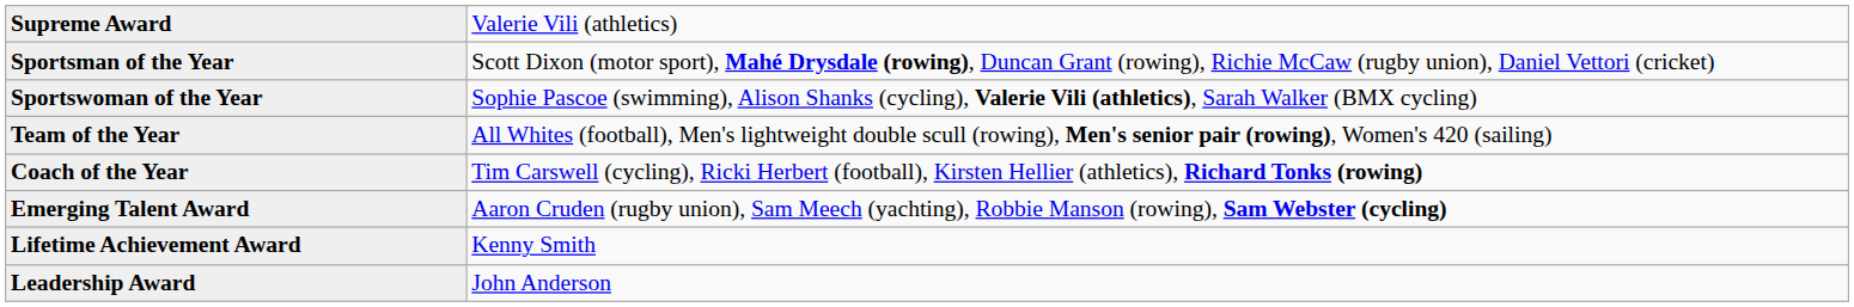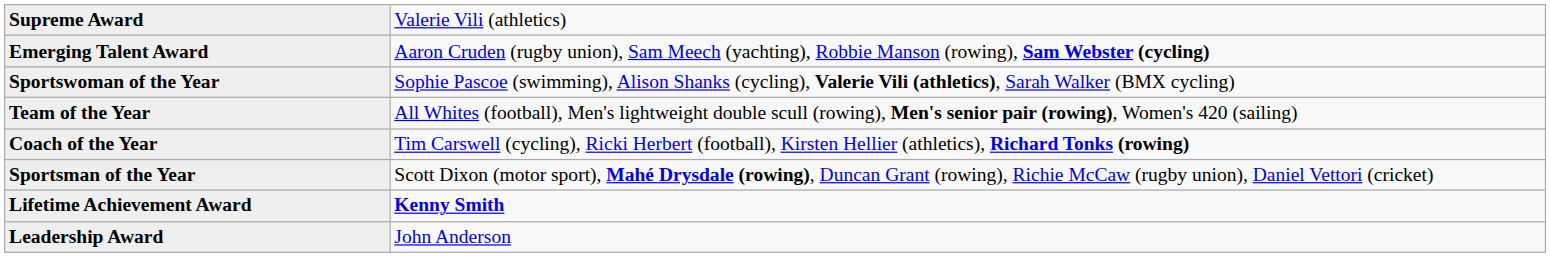rows swapped: Sportsman of the Year <-> Emerging Talent Award
Lifetime Achievement Award | column 2: normal -> bold
